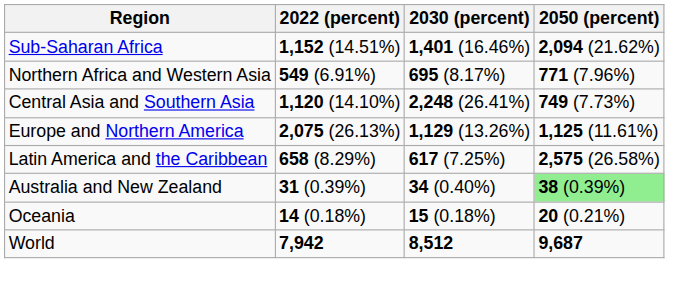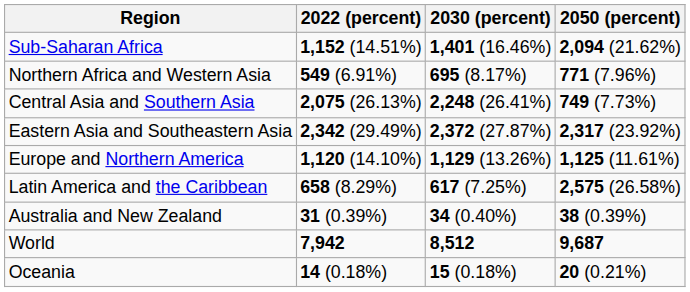Central Asia and Southern Asia | 2022 (percent): 1,120 (14.10%) -> 2,075 (26.13%)
+ row: Eastern Asia and Southeastern Asia | 2,342 (29.49%) | 2,372 (27.87%) | 2,317 (23.92%)
Europe and Northern America | 2022 (percent): 2,075 (26.13%) -> 1,120 (14.10%)
Australia and New Zealand | 2050 (percent): lightgreen background -> no background
rows swapped: Oceania <-> World
